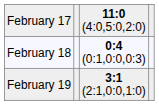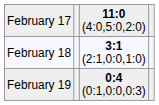February 18 | column 3: 0:4 (0:1,0:0,0:3) -> 3:1 (2:1,0:0,1:0)
February 19 | column 3: 3:1 (2:1,0:0,1:0) -> 0:4 (0:1,0:0,0:3)
